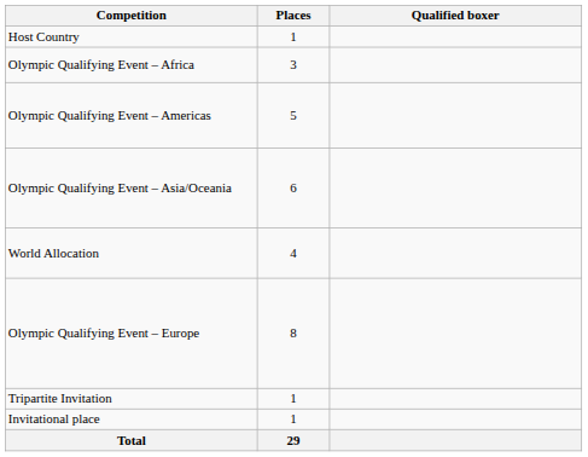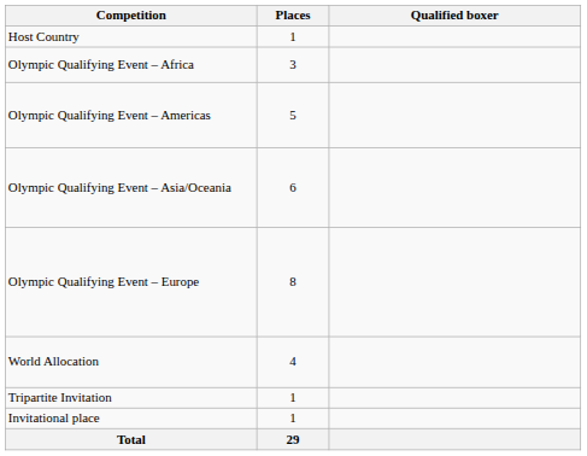rows swapped: Olympic Qualifying Event – Europe <-> World Allocation
